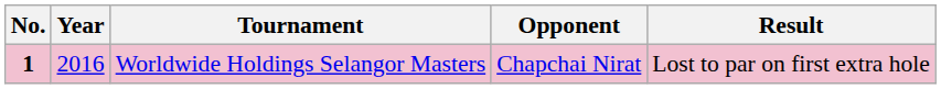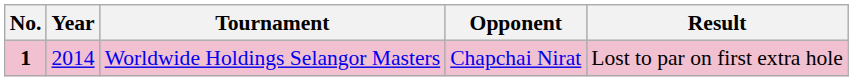Worldwide Holdings Selangor Masters | Year: 2016 -> 2014
